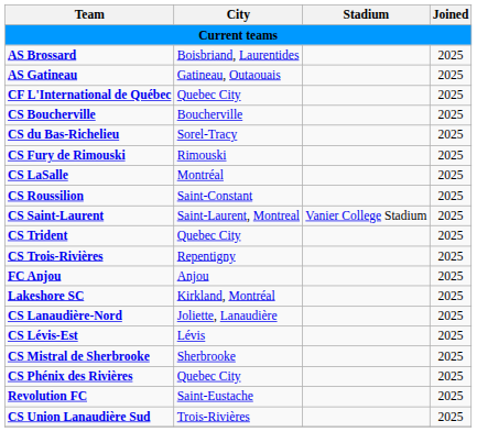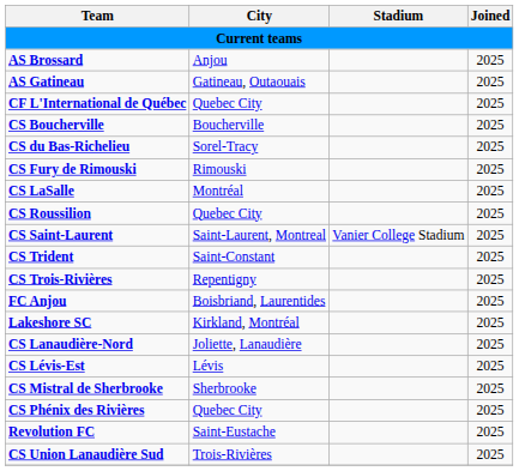AS Brossard | City: Boisbriand, Laurentides -> Anjou
CS Roussilion | City: Saint-Constant -> Quebec City
CS Trident | City: Quebec City -> Saint-Constant
FC Anjou | City: Anjou -> Boisbriand, Laurentides
